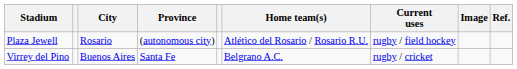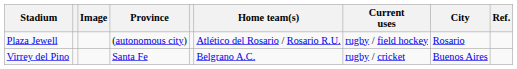columns swapped: City <-> Image
